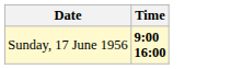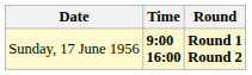+ column: Round | Round 1 Round 2
